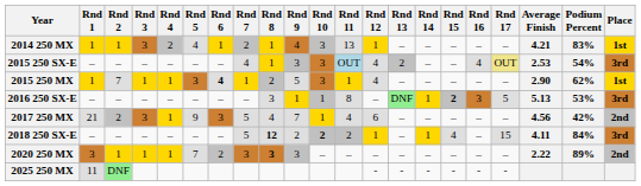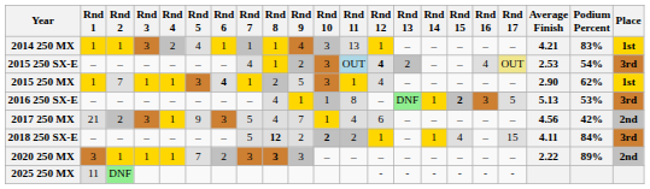2014 250 MX | Rnd 7: 2 -> 1
2015 250 SX-E | Rnd 9: 3 -> 2
2015 250 SX-E | Rnd 12: normal -> bold
2016 250 SX-E | Rnd 8: 3 -> 4
